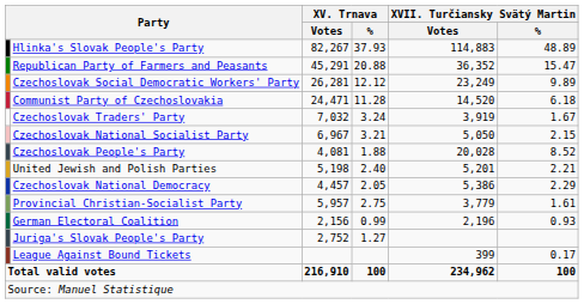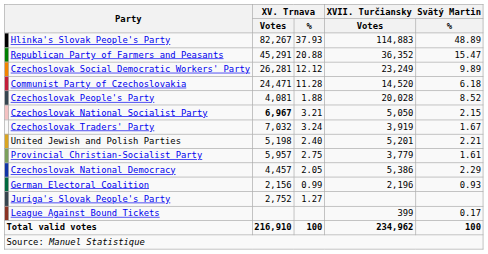rows swapped: Czechoslovak People's Party <-> Czechoslovak Traders' Party
Czechoslovak National Socialist Party | XV. Trnava / Votes: normal -> bold
rows swapped: Czechoslovak National Democracy <-> Provincial Christian-Socialist Party
